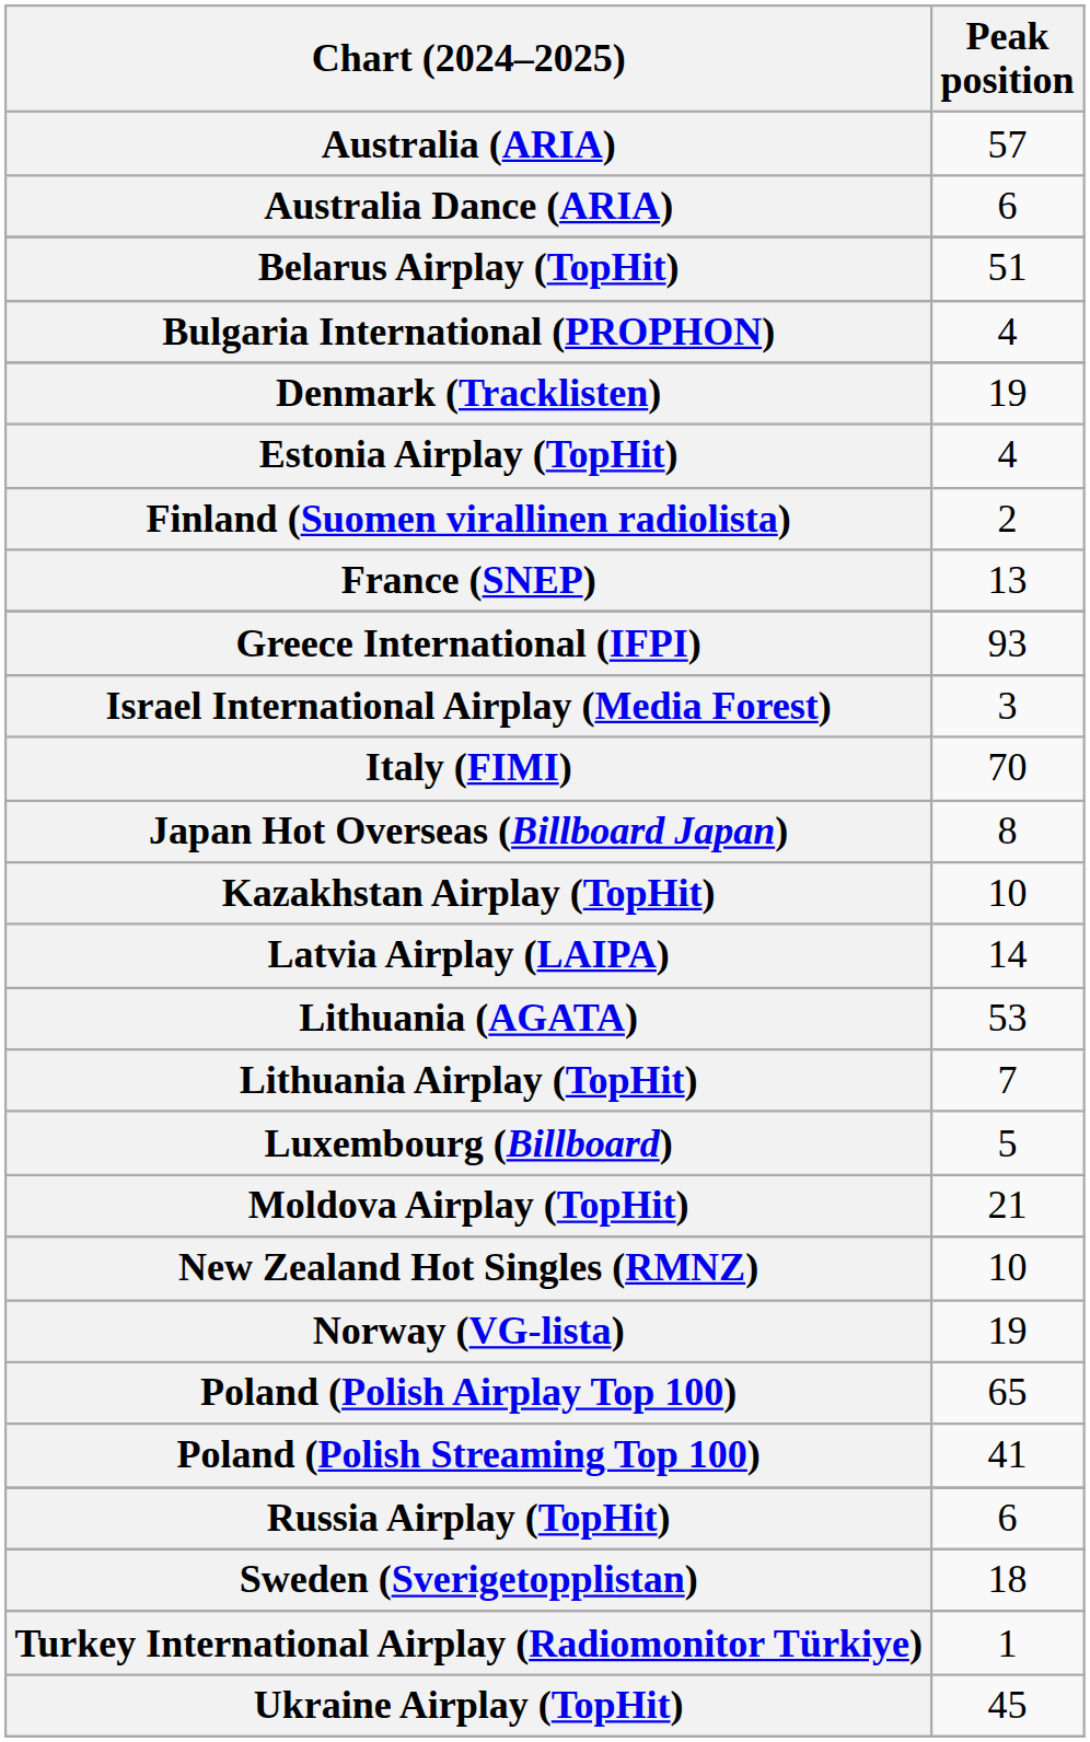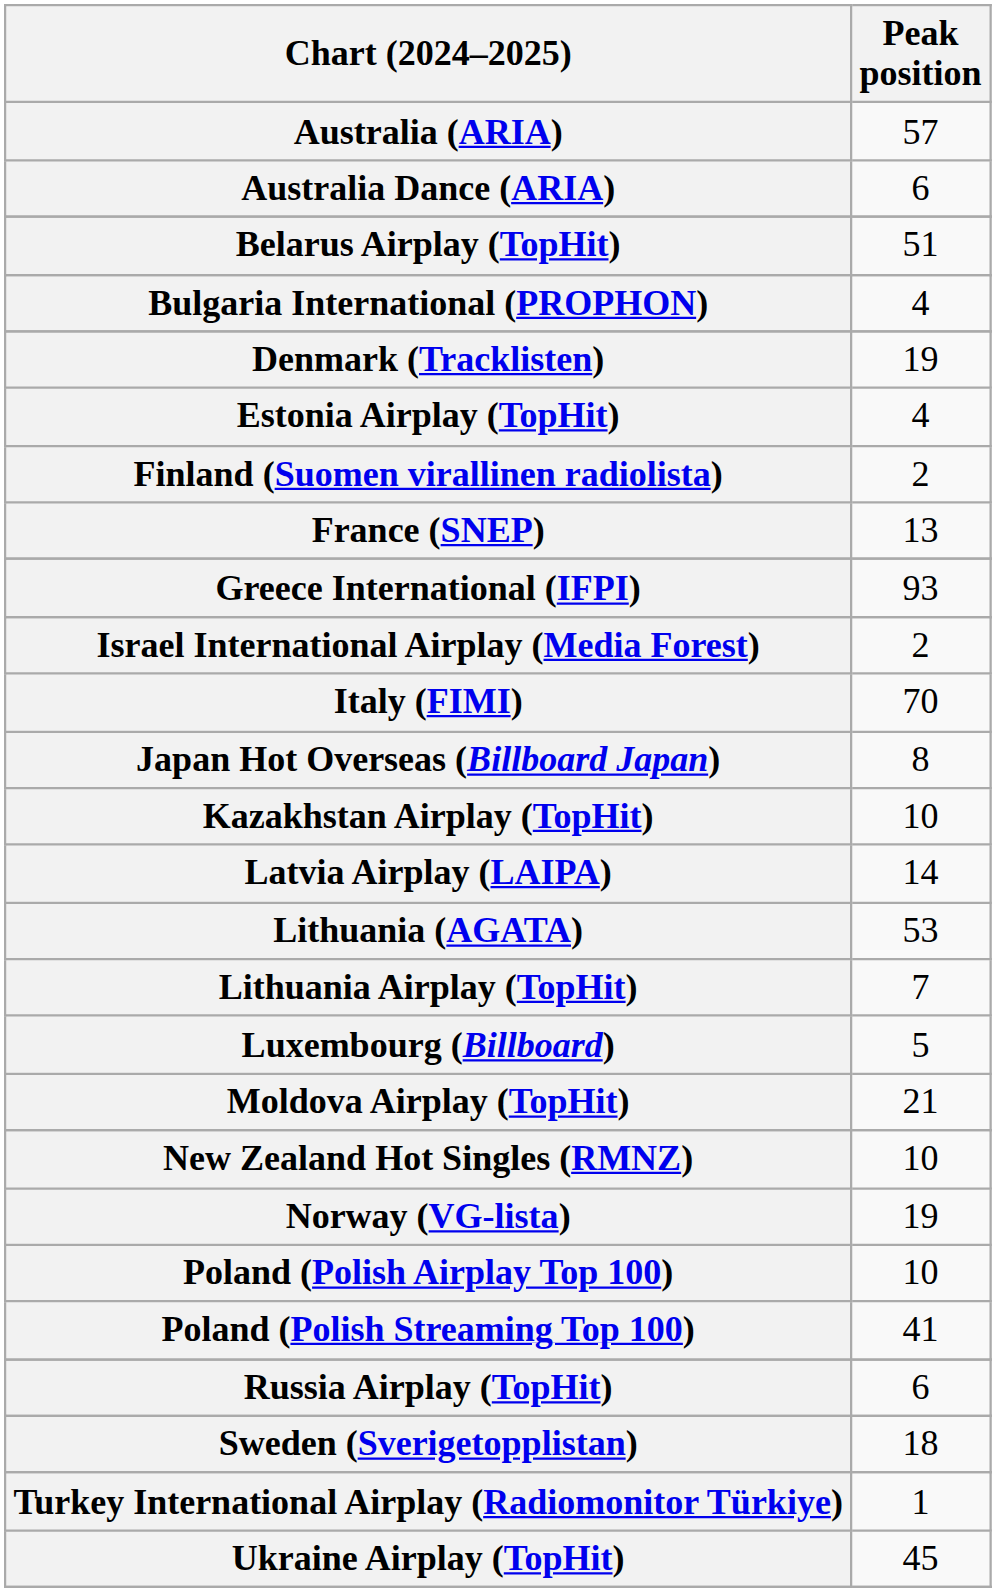Israel International Airplay (Media Forest) | Peak position: 3 -> 2
Poland (Polish Airplay Top 100) | Peak position: 65 -> 10
